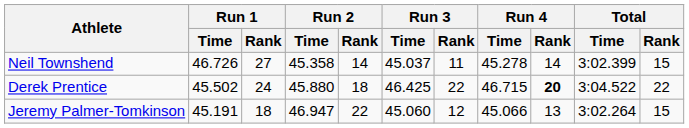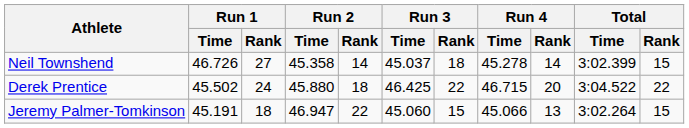Neil Townshend | Run 3 / Rank: 11 -> 18
Derek Prentice | Run 4 / Rank: bold -> normal
Jeremy Palmer-Tomkinson | Run 3 / Rank: 12 -> 15
